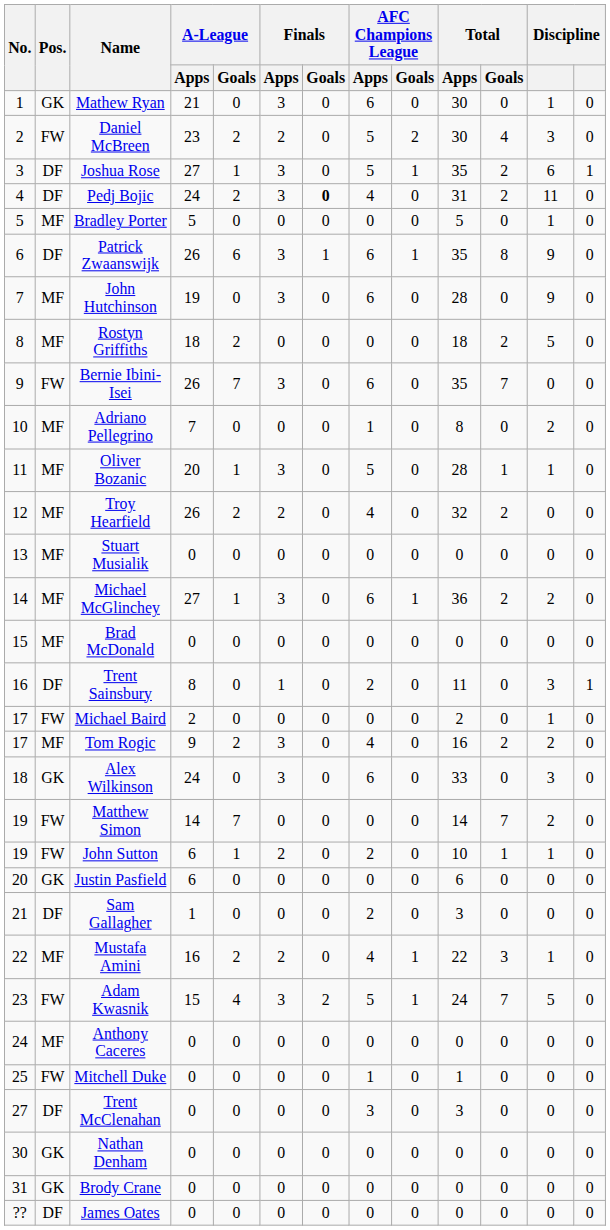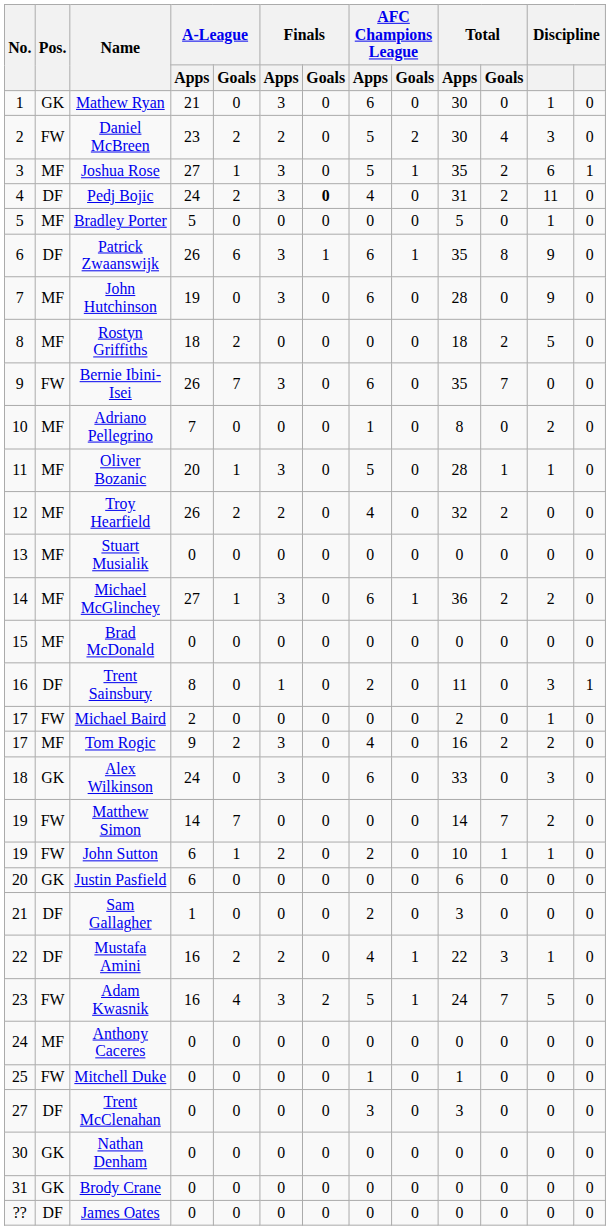Joshua Rose | Pos.: DF -> MF
Mustafa Amini | Pos.: MF -> DF
Adam Kwasnik | A-League / Apps: 15 -> 16
